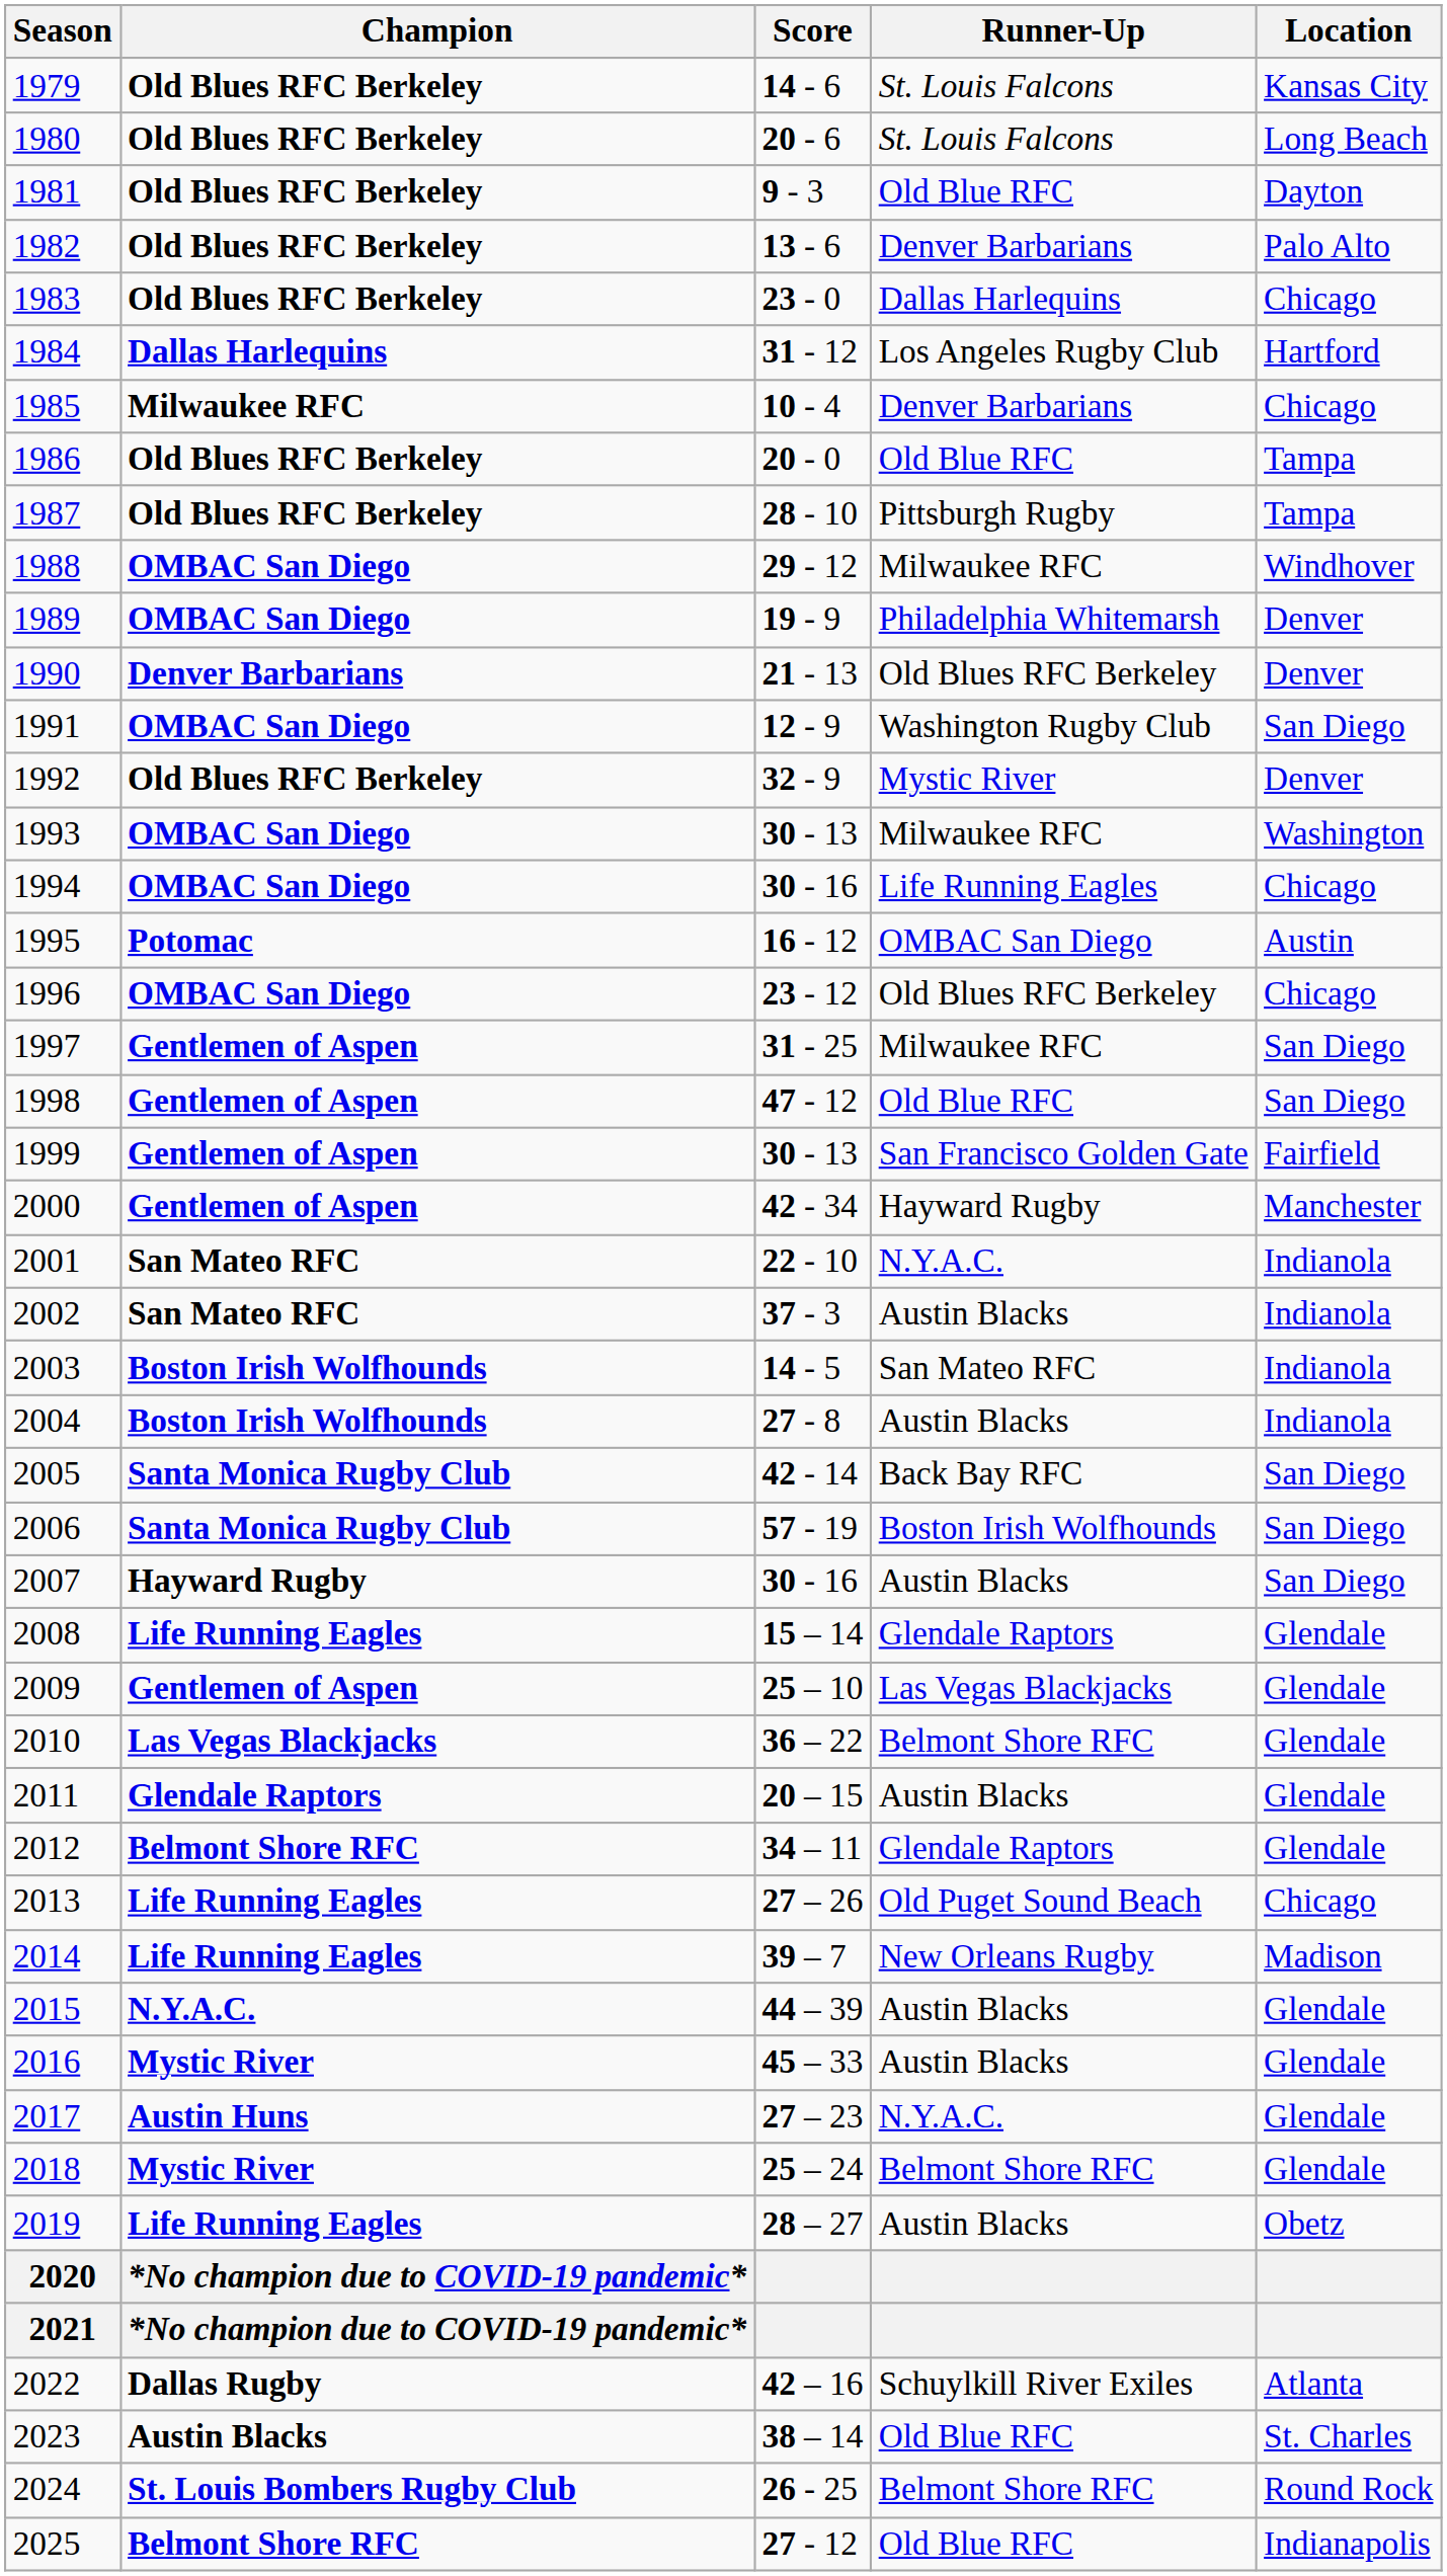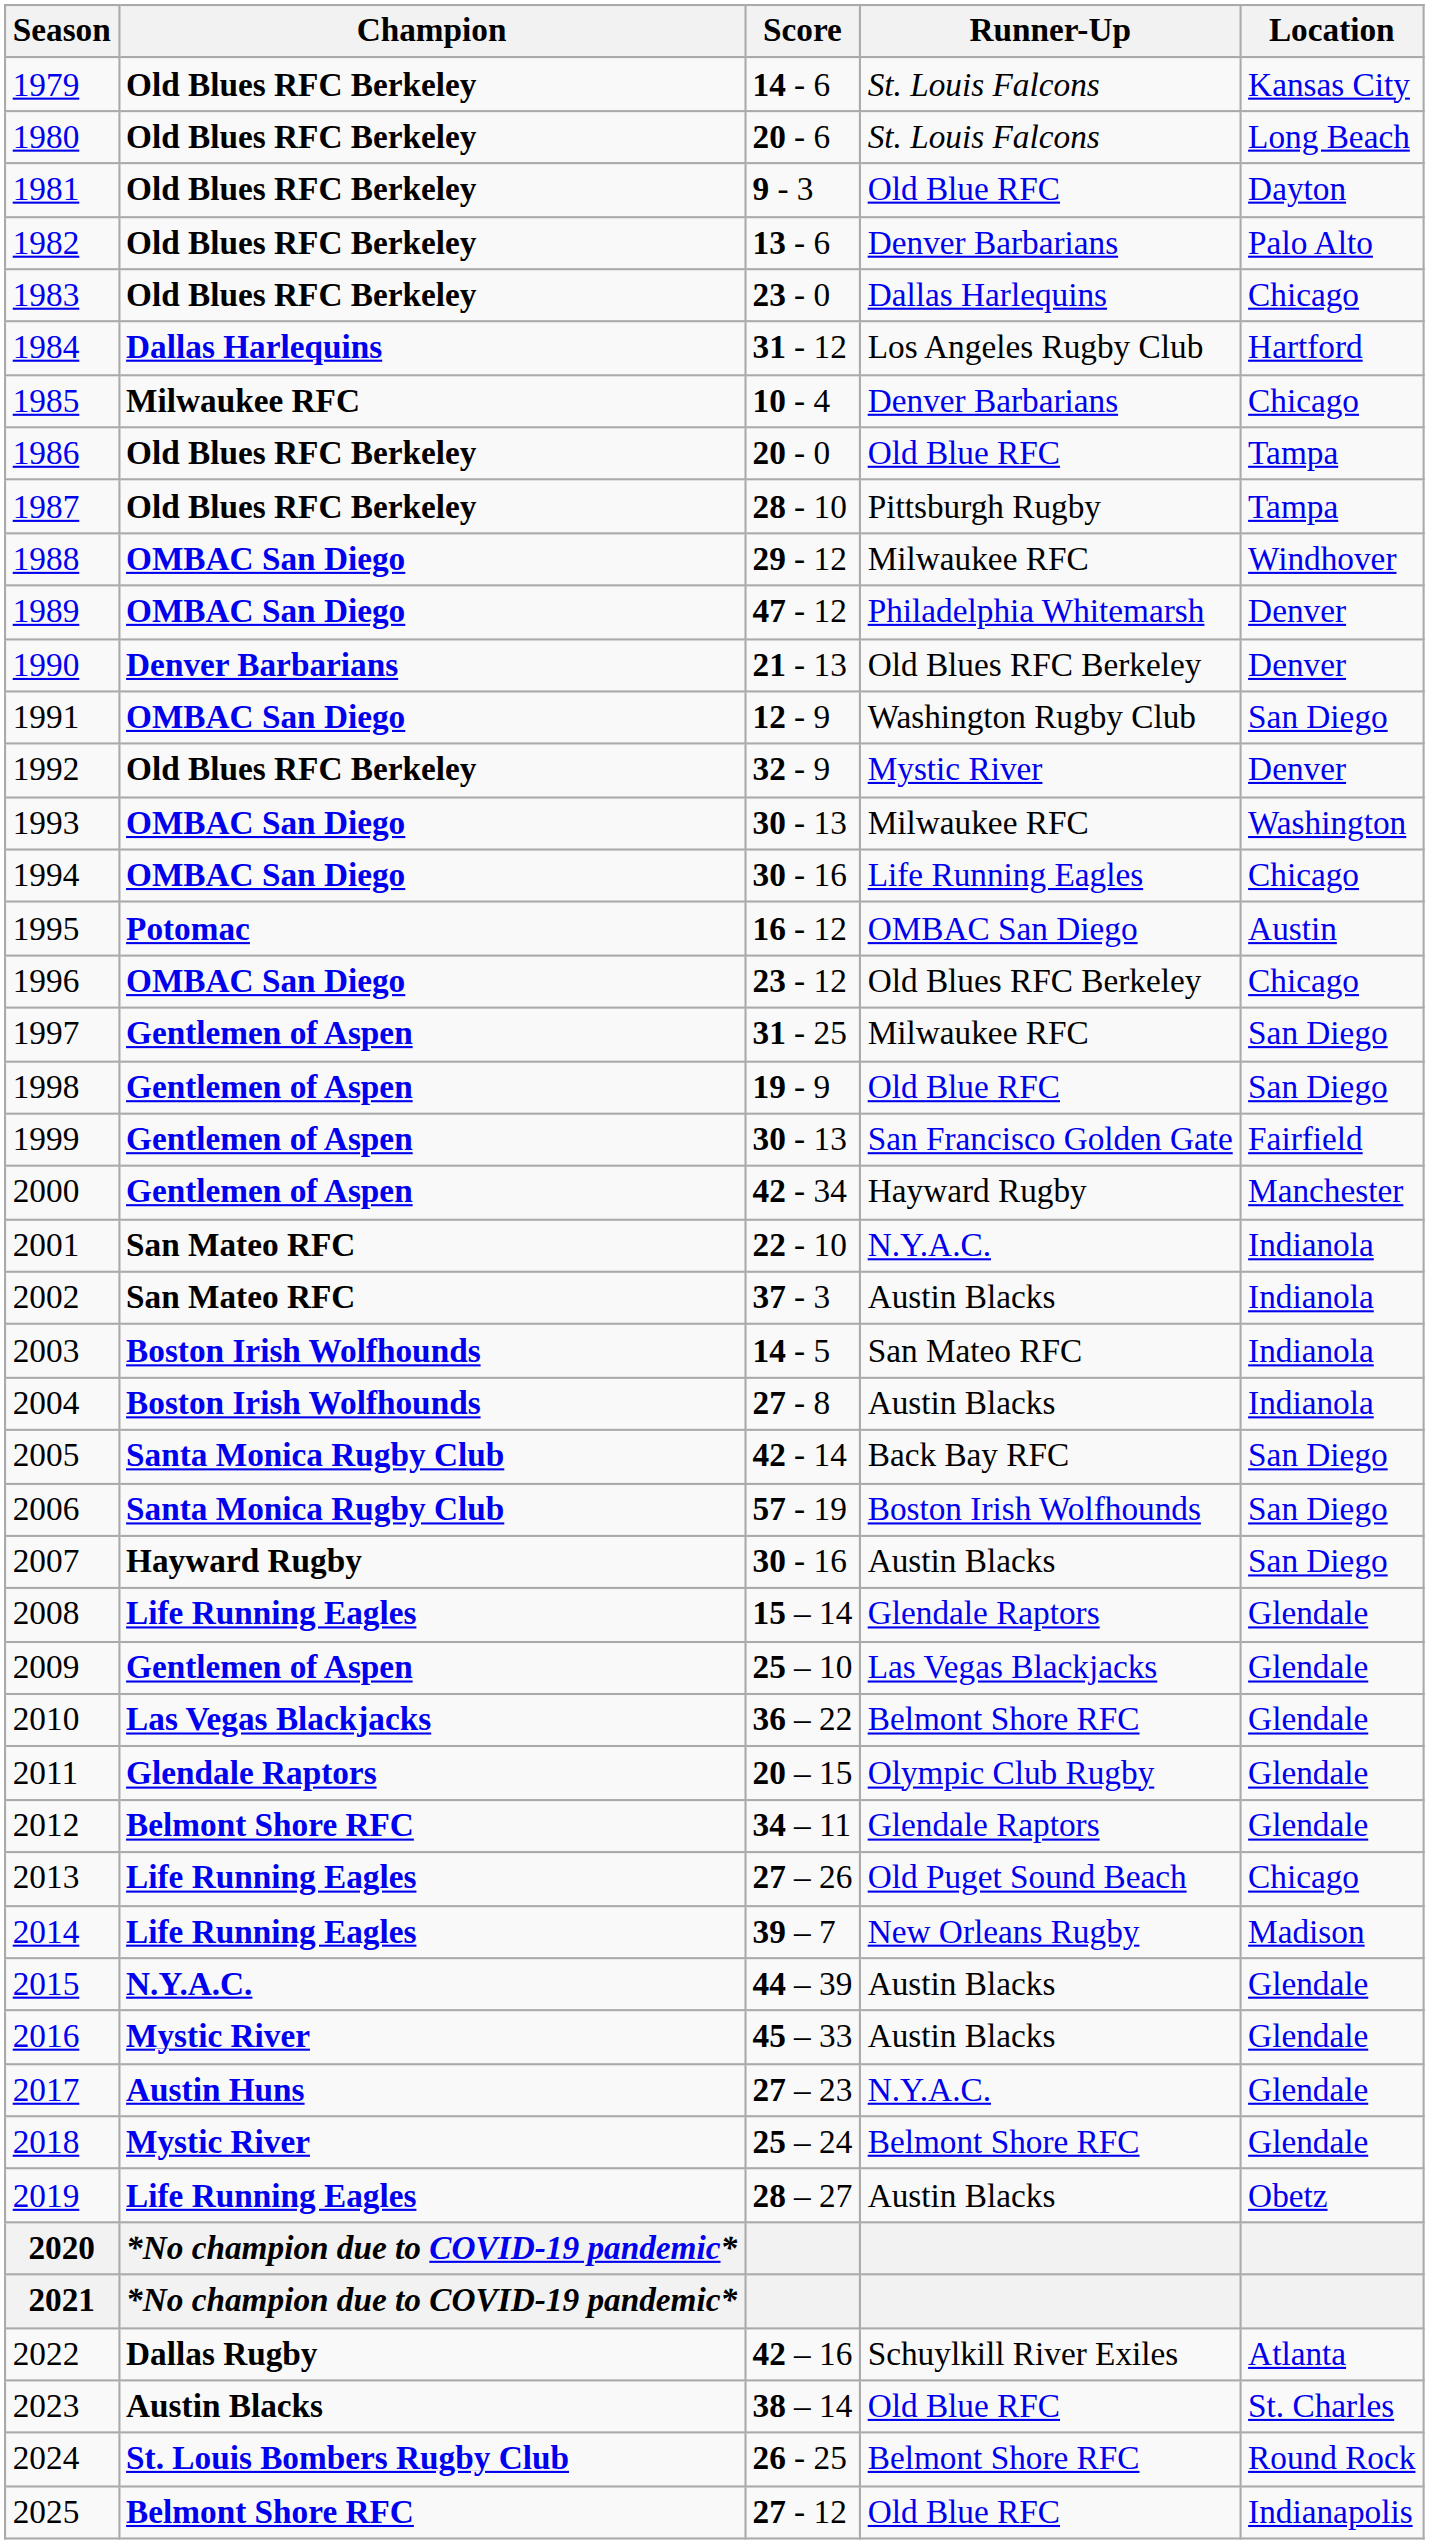1989 | Score: 19 - 9 -> 47 - 12
1998 | Score: 47 - 12 -> 19 - 9
2011 | Runner-Up: Austin Blacks -> Olympic Club Rugby
